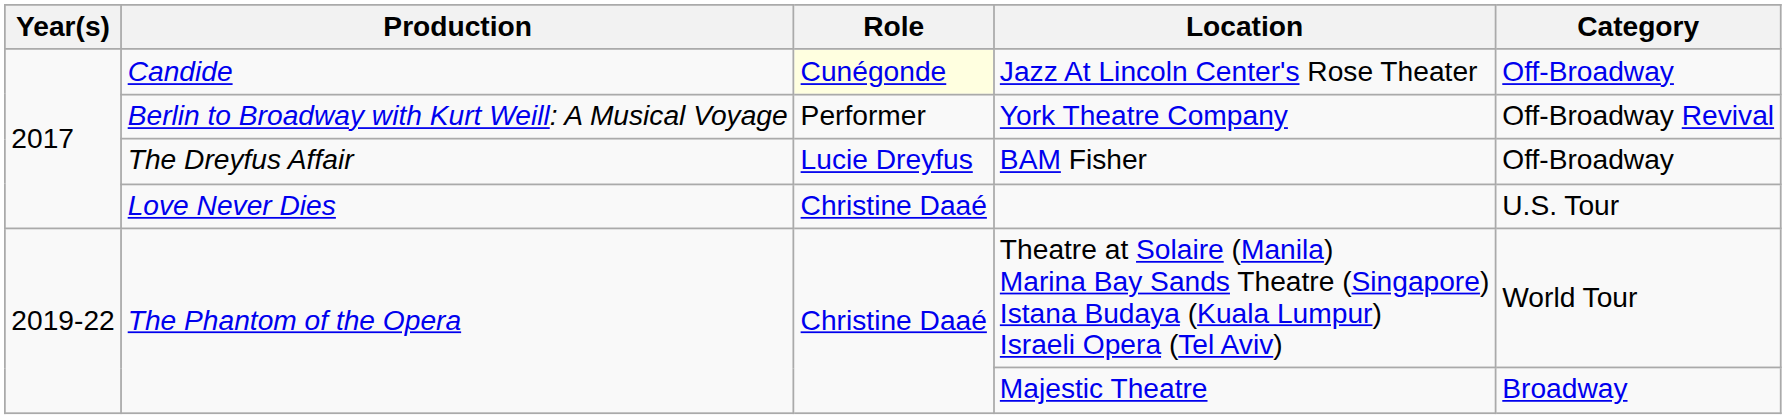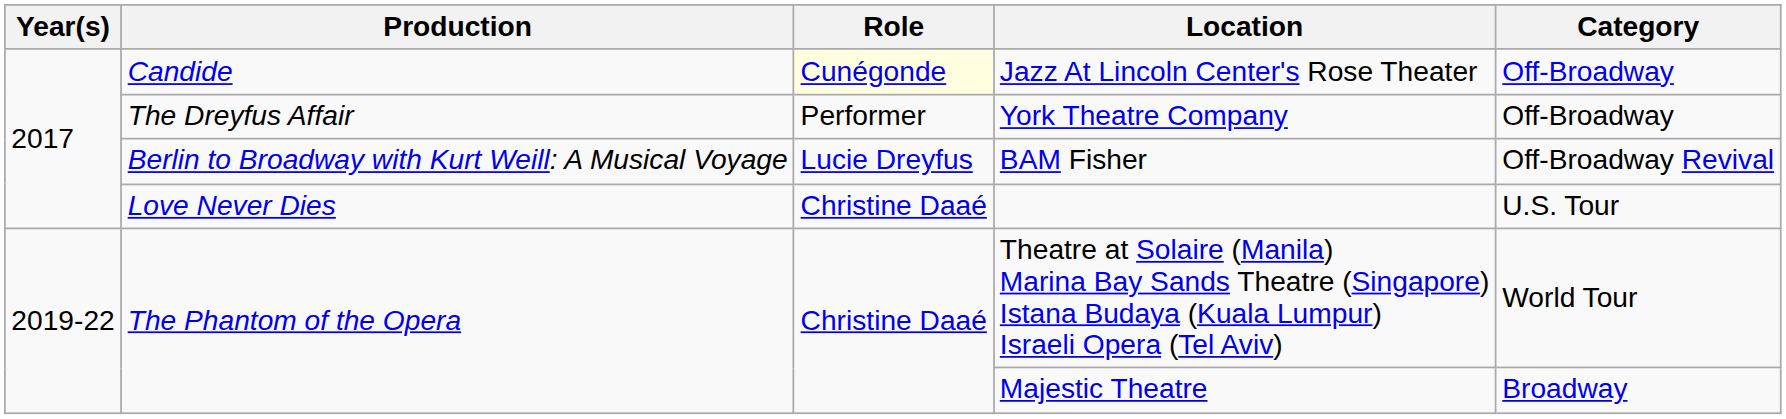York Theatre Company | Production: Berlin to Broadway with Kurt Weill: A Musical Voyage -> The Dreyfus Affair
York Theatre Company | Category: Off-Broadway Revival -> Off-Broadway
BAM Fisher | Production: The Dreyfus Affair -> Berlin to Broadway with Kurt Weill: A Musical Voyage
BAM Fisher | Category: Off-Broadway -> Off-Broadway Revival
